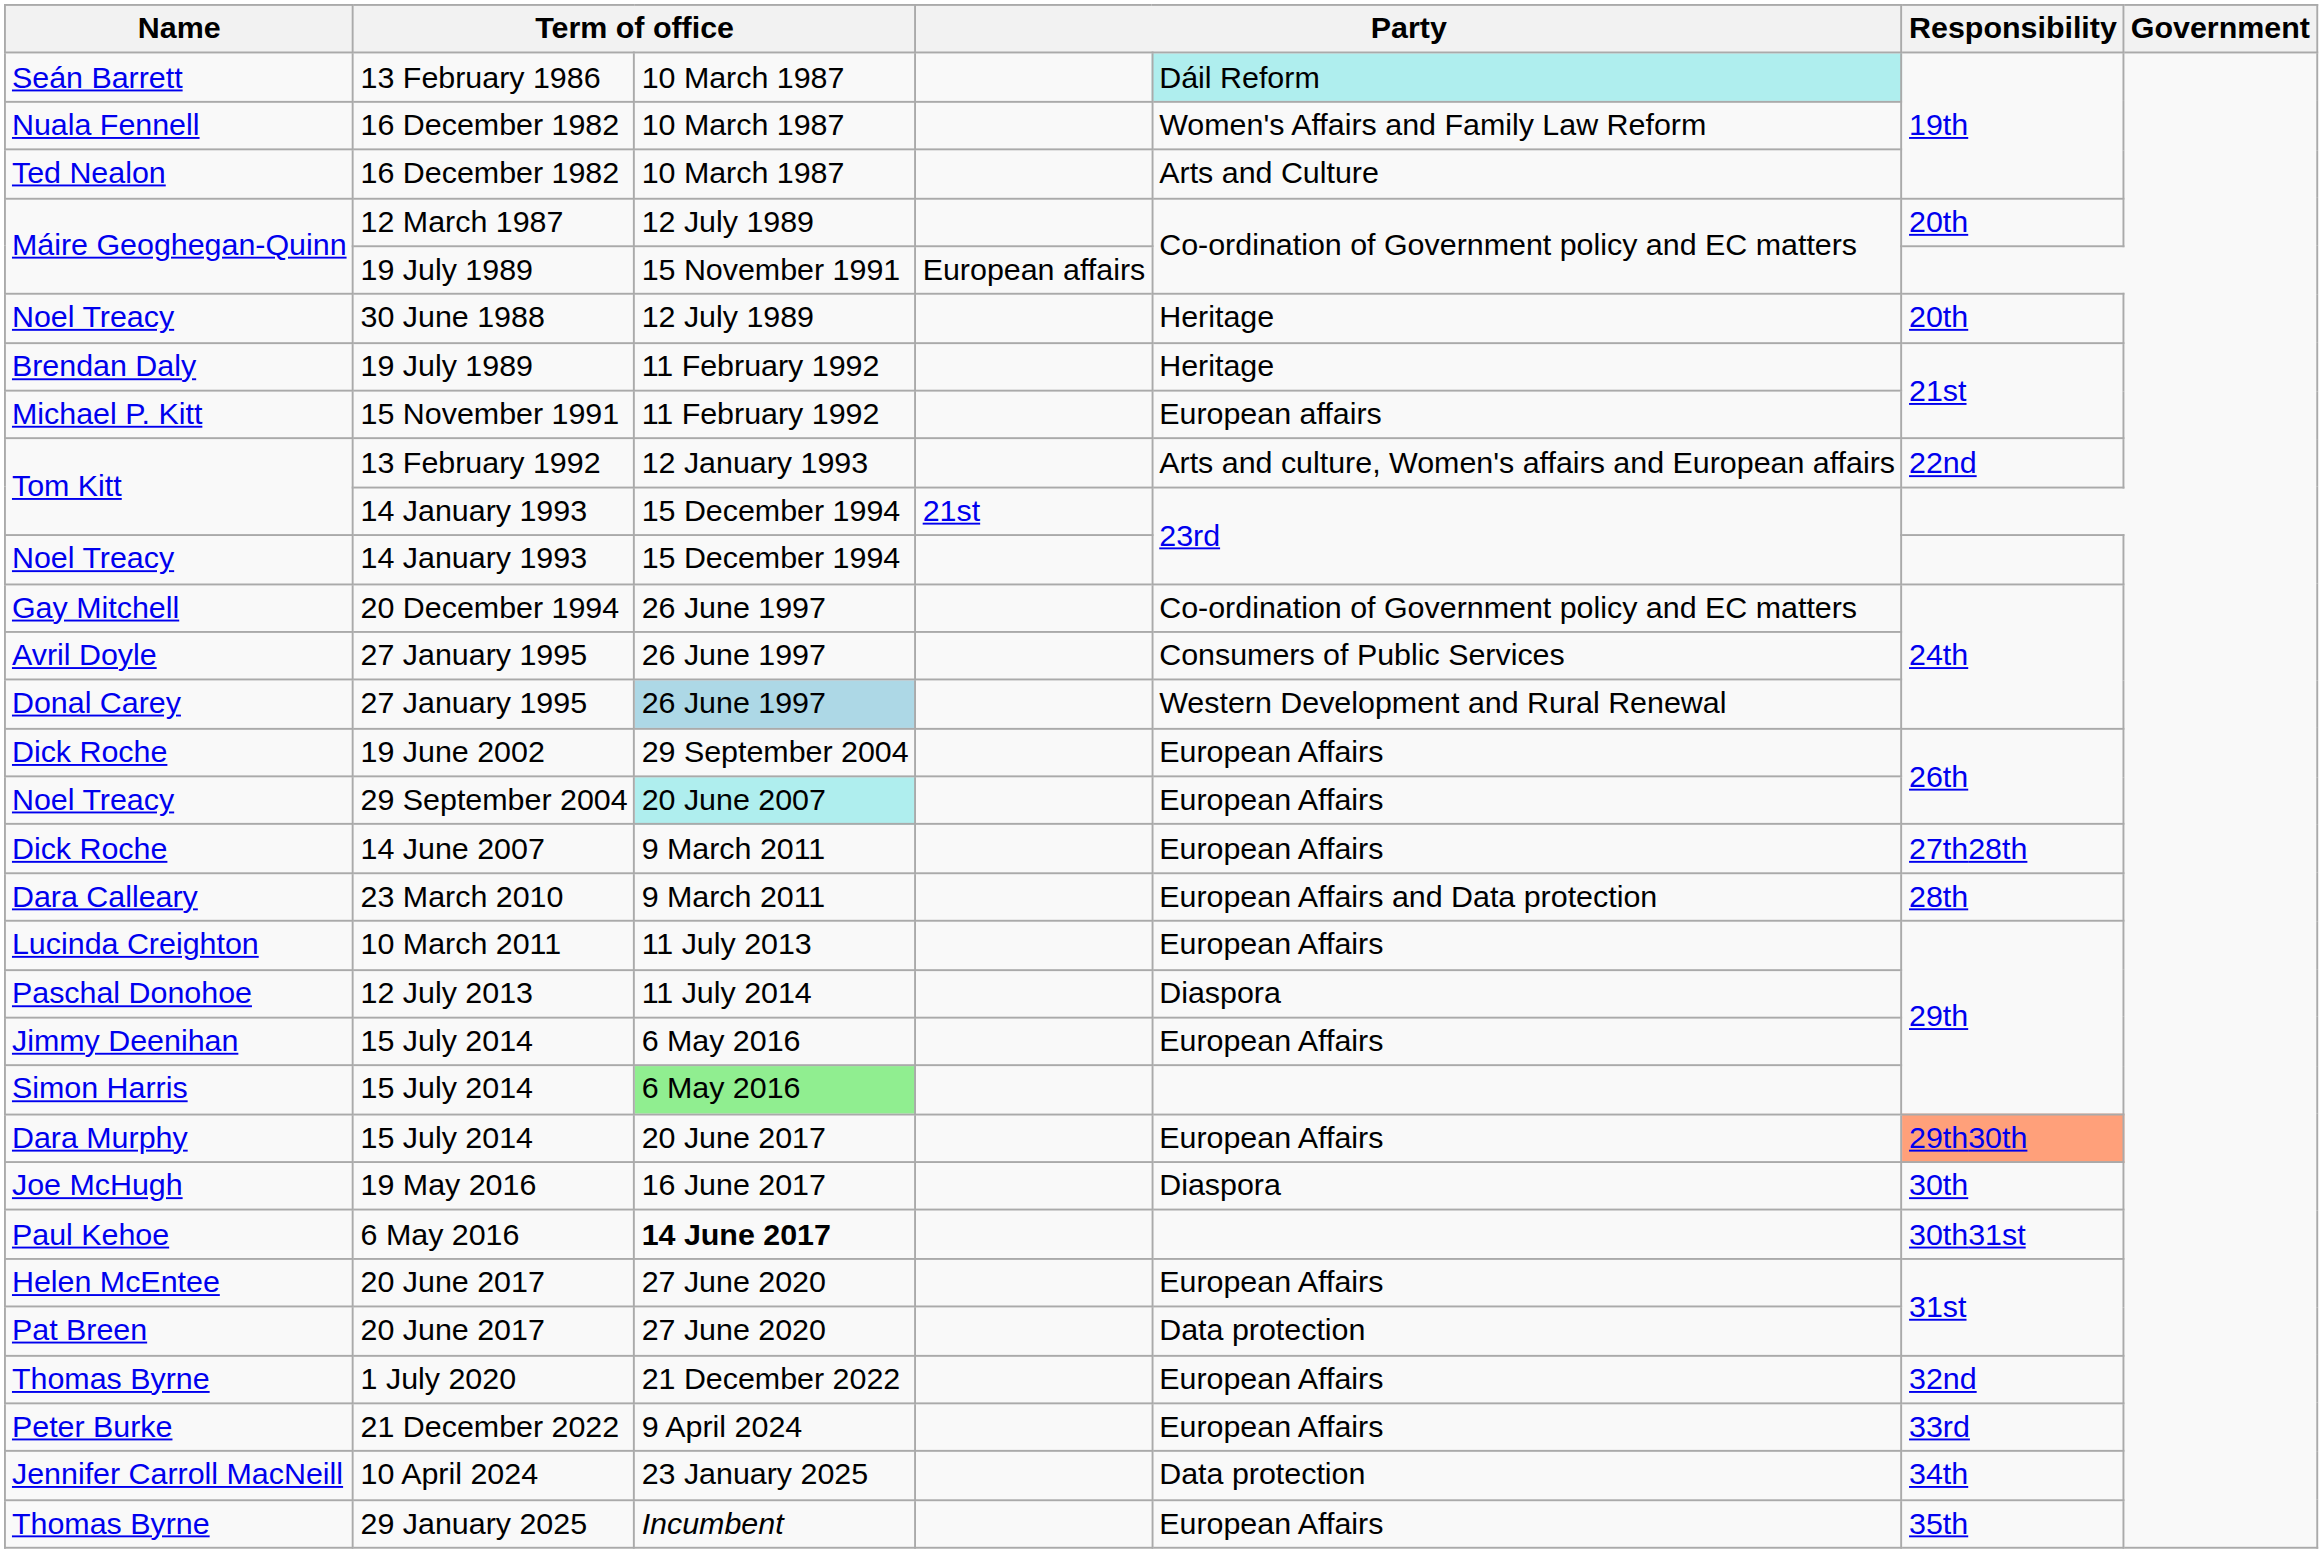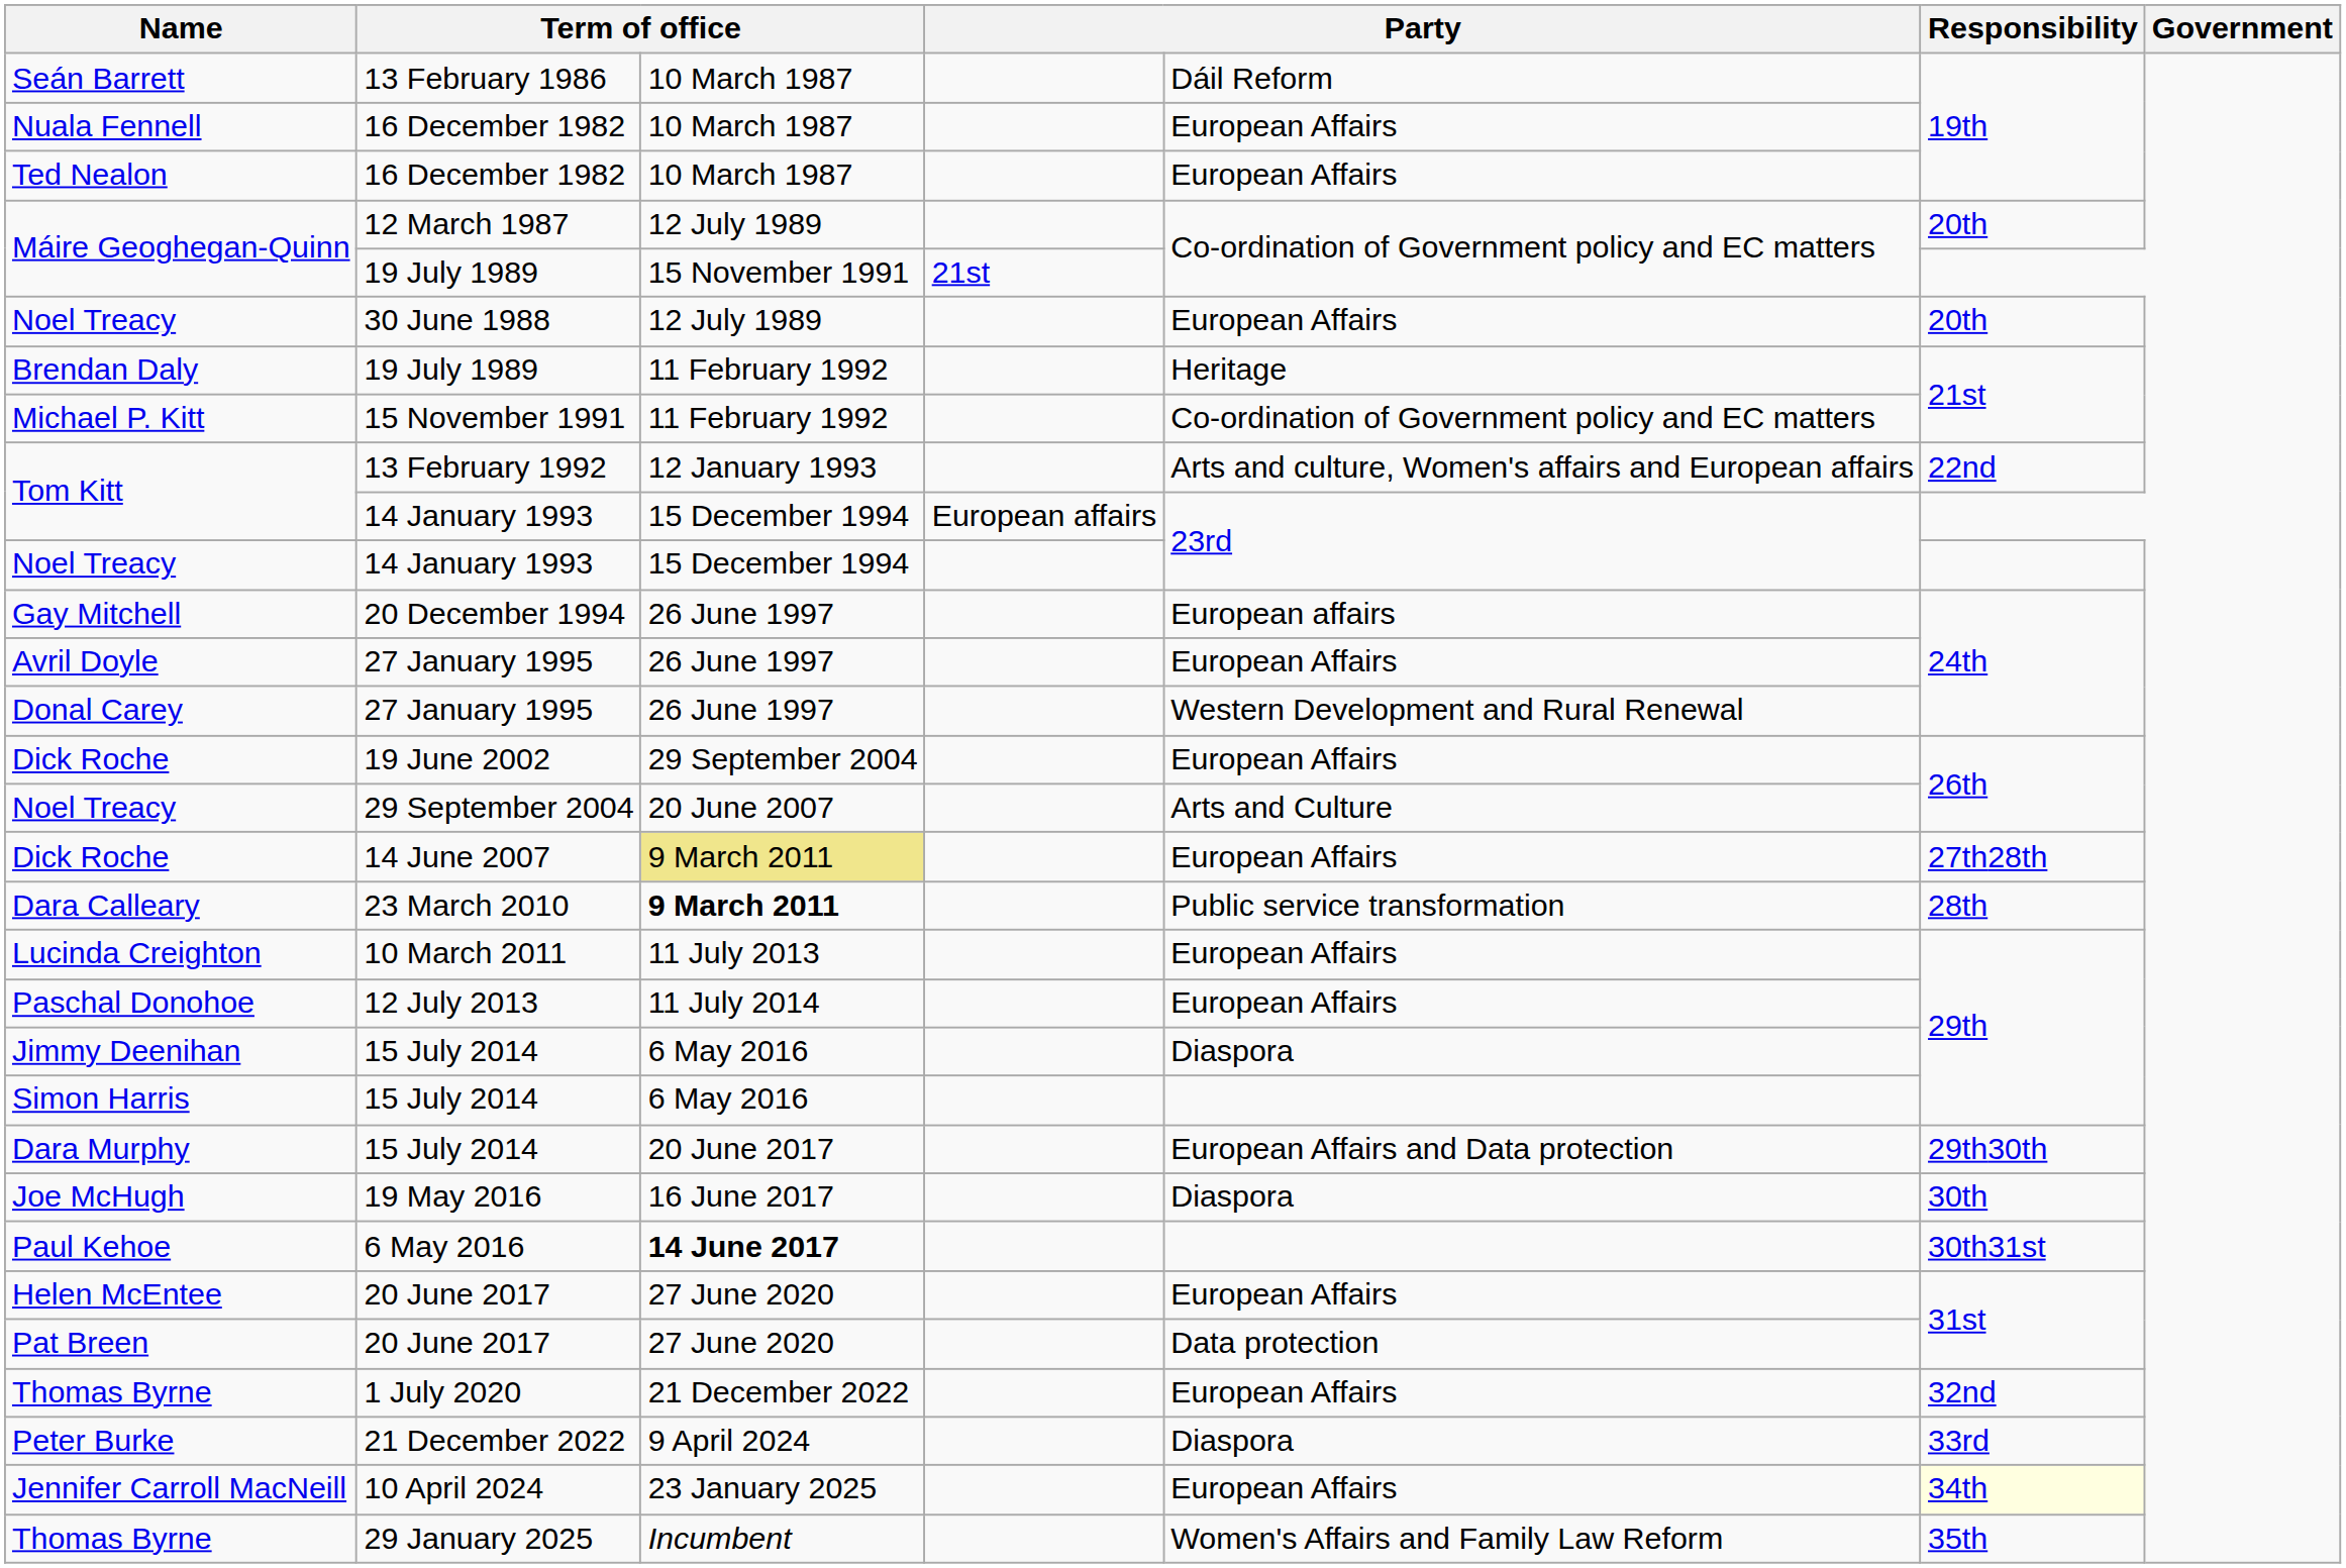Seán Barrett | column 5: paleturquoise background -> no background
Nuala Fennell | column 5: Women's Affairs and Family Law Reform -> European Affairs
Ted Nealon | column 5: Arts and Culture -> European Affairs
Máire Geoghegan-Quinn / 19 July 1989 | column 4: European affairs -> 21st
Noel Treacy / 30 June 1988 | column 5: Heritage -> European Affairs
Michael P. Kitt | column 5: European affairs -> Co-ordination of Government policy and EC matters
Tom Kitt / 14 January 1993 | column 4: 21st -> European affairs
Gay Mitchell | column 5: Co-ordination of Government policy and EC matters -> European affairs
Avril Doyle | column 5: Consumers of Public Services -> European Affairs
Donal Carey | column 3: lightblue background -> no background
Noel Treacy / 29 September 2004 | column 3: paleturquoise background -> no background
Noel Treacy / 29 September 2004 | column 5: European Affairs -> Arts and Culture
Dick Roche / 14 June 2007 | column 3: no background -> khaki background
Dara Calleary | column 3: normal -> bold
Dara Calleary | column 5: European Affairs and Data protection -> Public service transformation
Paschal Donohoe | column 5: Diaspora -> European Affairs
Jimmy Deenihan | column 5: European Affairs -> Diaspora
Simon Harris | column 3: lightgreen background -> no background
Dara Murphy | column 5: European Affairs -> European Affairs and Data protection
Dara Murphy | Responsibility: lightsalmon background -> no background
Peter Burke | column 5: European Affairs -> Diaspora
Jennifer Carroll MacNeill | column 5: Data protection -> European Affairs
Jennifer Carroll MacNeill | Responsibility: no background -> lightyellow background
Thomas Byrne / 29 January 2025 | column 5: European Affairs -> Women's Affairs and Family Law Reform
